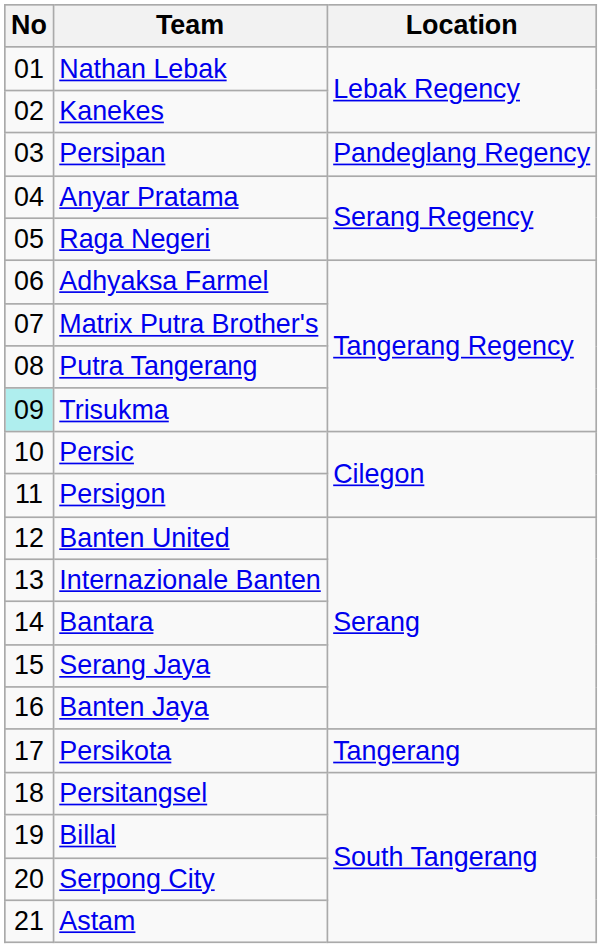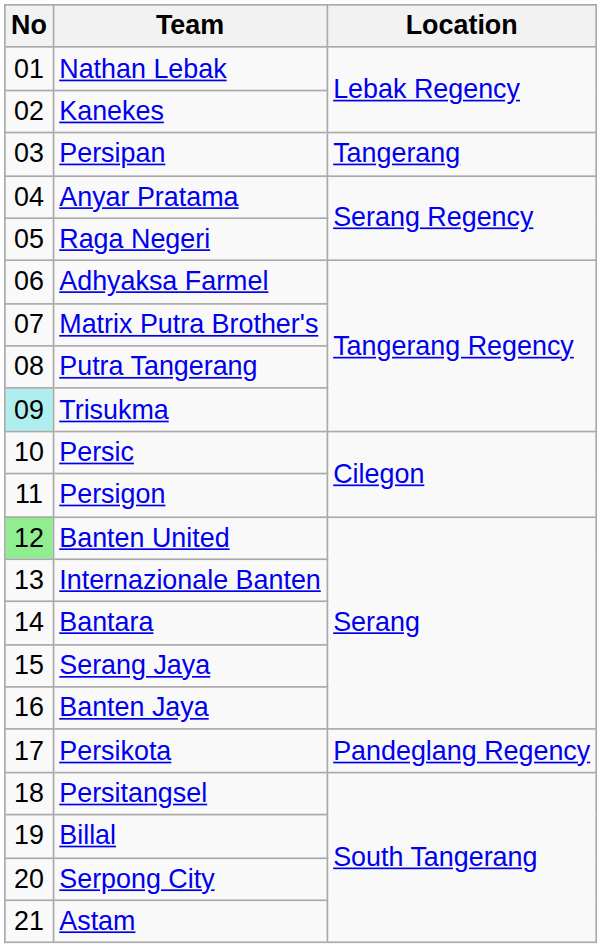Persipan | Location: Pandeglang Regency -> Tangerang
Banten United | No: no background -> lightgreen background
Persikota | Location: Tangerang -> Pandeglang Regency
